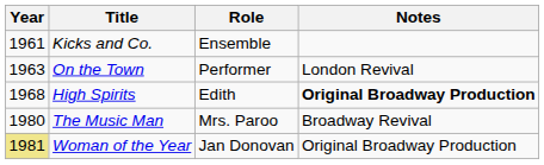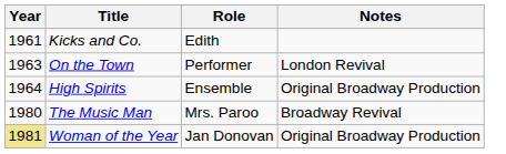Kicks and Co. | Role: Ensemble -> Edith
High Spirits | Year: 1968 -> 1964
High Spirits | Role: Edith -> Ensemble
High Spirits | Notes: bold -> normal
